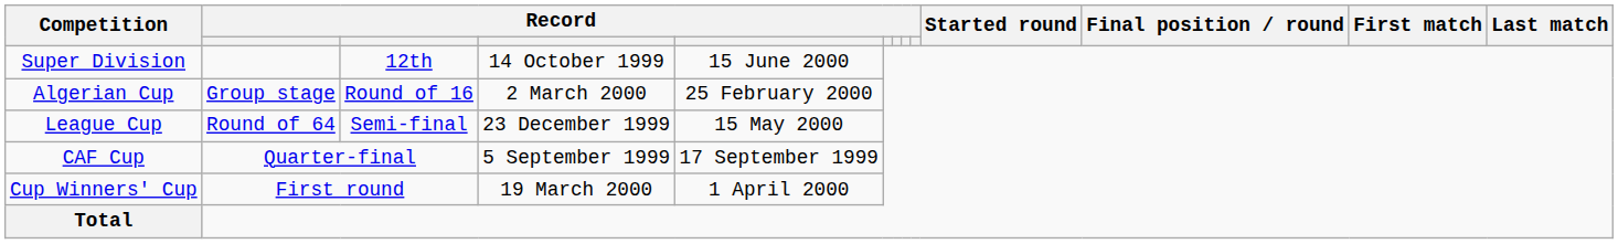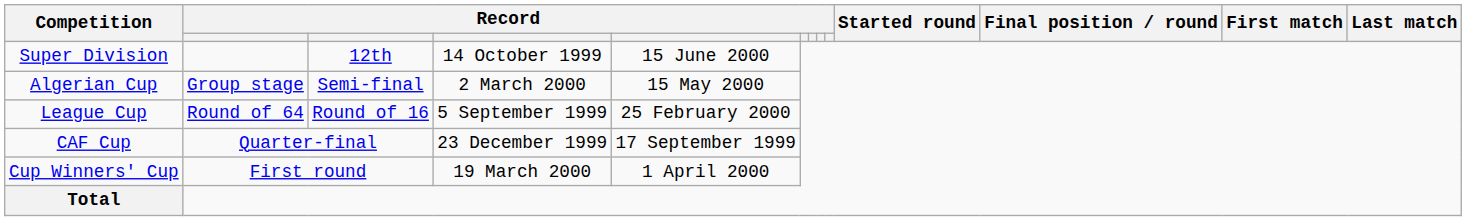Algerian Cup | column 3: Round of 16 -> Semi-final
Algerian Cup | column 5: 25 February 2000 -> 15 May 2000
League Cup | column 3: Semi-final -> Round of 16
League Cup | column 4: 23 December 1999 -> 5 September 1999
League Cup | column 5: 15 May 2000 -> 25 February 2000
CAF Cup | column 4: 5 September 1999 -> 23 December 1999
